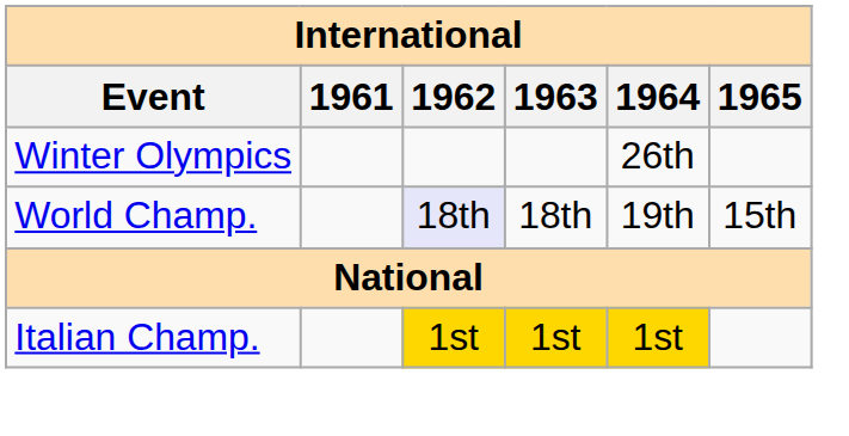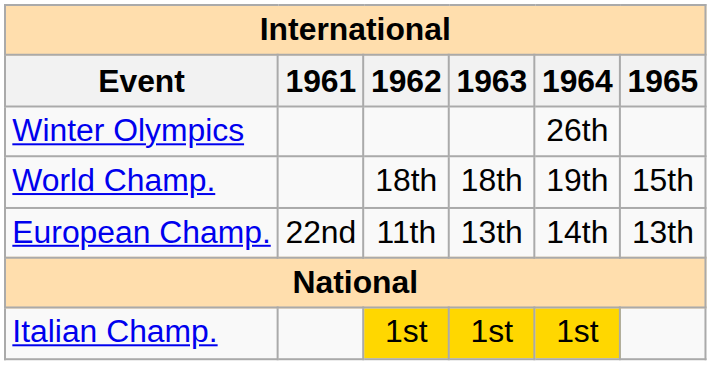World Champ. | 1962: lavender background -> no background
+ row: European Champ. | 22nd | 11th | 13th | 14th | 13th
